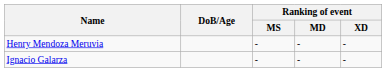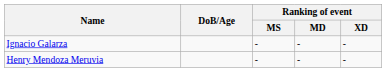rows swapped: Henry Mendoza Meruvia <-> Ignacio Galarza
